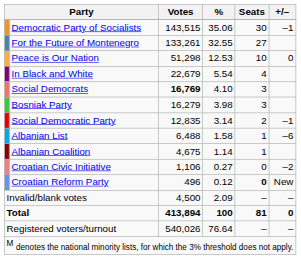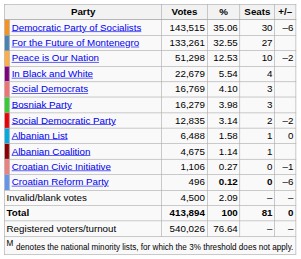Democratic Party of Socialists | +/–: –1 -> –6
Peace is Our Nation | +/–: 0 -> –2
Social Democrats | Votes: bold -> normal
Social Democratic Party | +/–: –1 -> –2
Albanian List | +/–: –6 -> 0
Croatian Civic Initiative | +/–: –2 -> –1
Croatian Reform Party | %: normal -> bold
Croatian Reform Party | +/–: New -> –6
